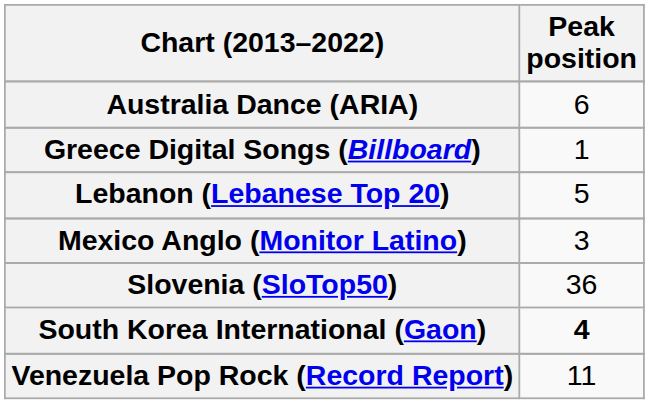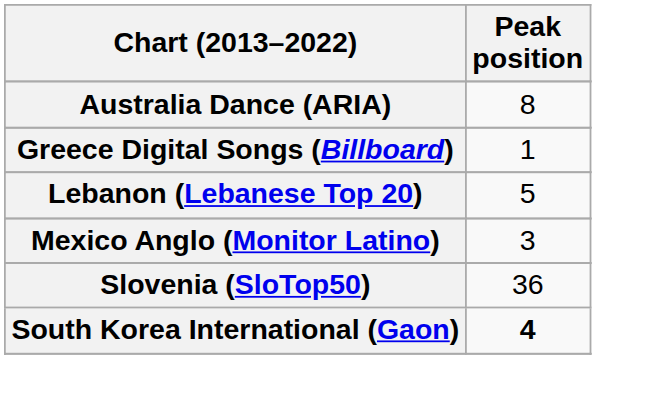Australia Dance (ARIA) | Peak position: 6 -> 8
- row: Venezuela Pop Rock (Record Report) | 11
